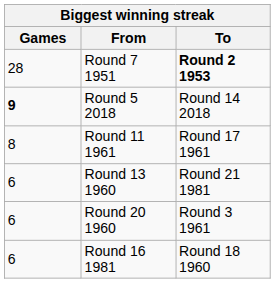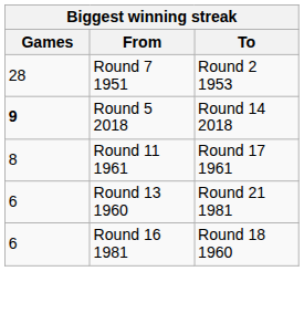Round 7 1951 | To: bold -> normal
- row: 6 | Round 20 1960 | Round 3 1961
